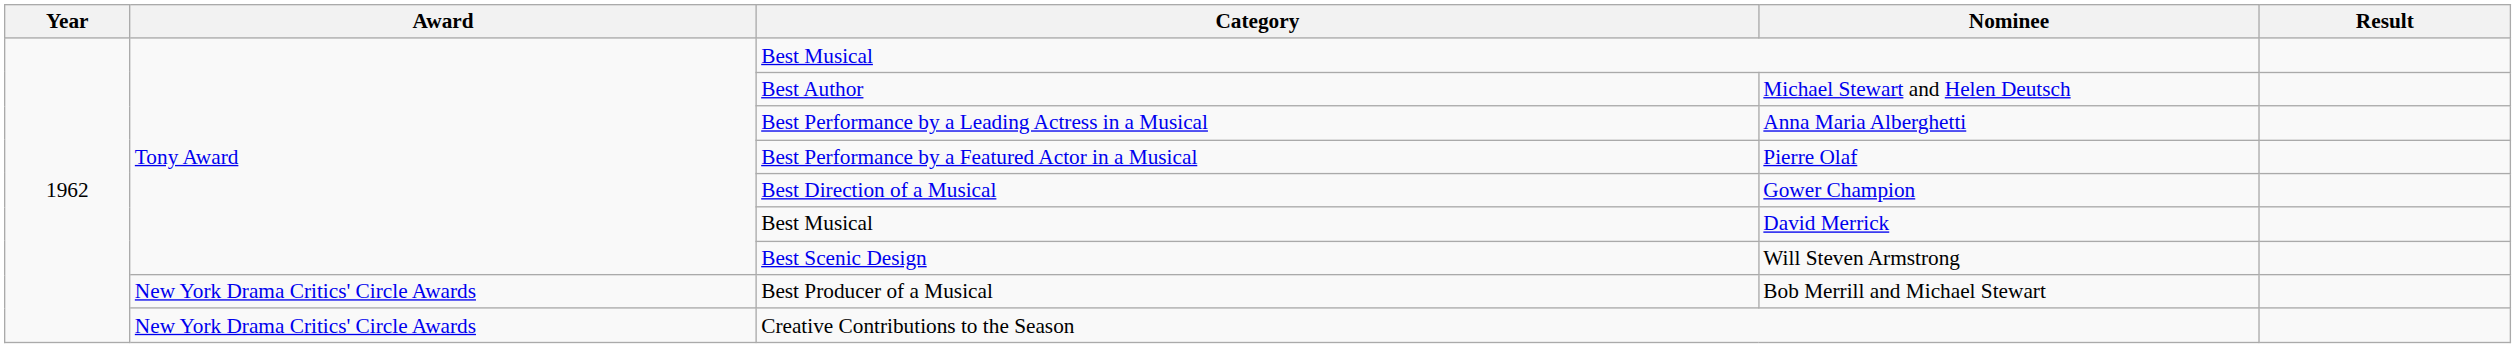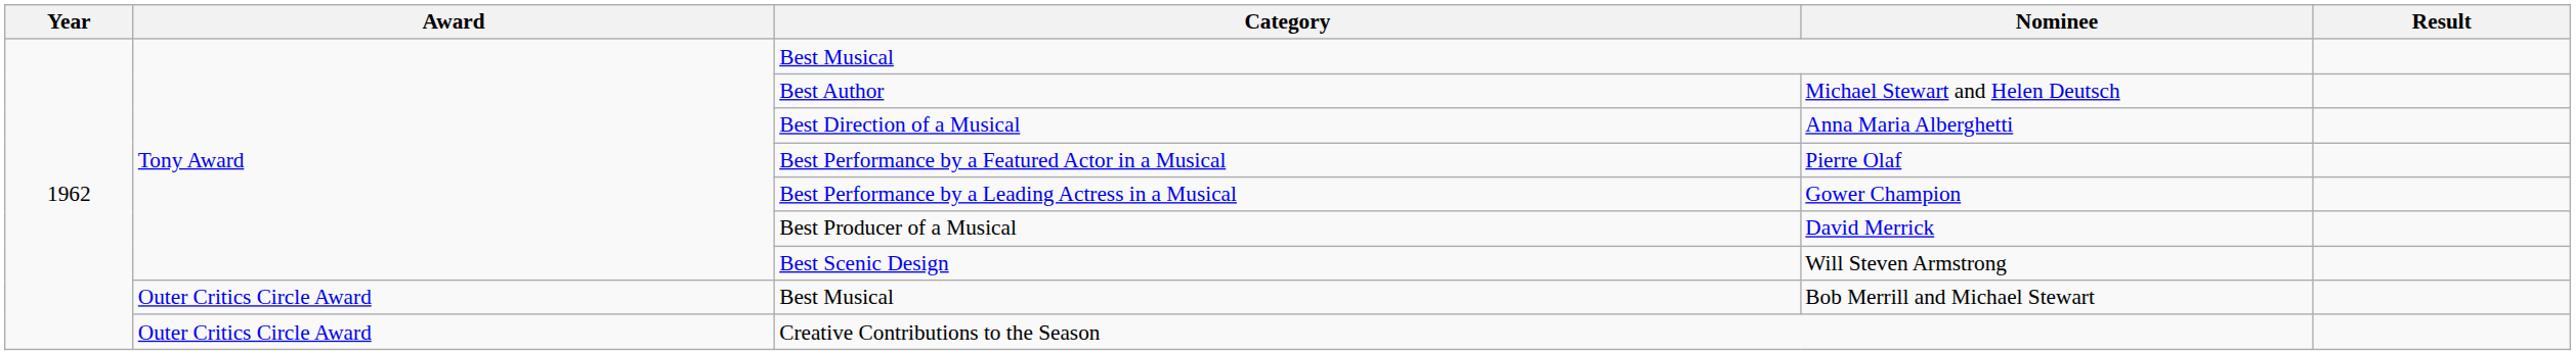Anna Maria Alberghetti | Category: Best Performance by a Leading Actress in a Musical -> Best Direction of a Musical
Gower Champion | Category: Best Direction of a Musical -> Best Performance by a Leading Actress in a Musical
David Merrick | Category: Best Musical -> Best Producer of a Musical
Bob Merrill and Michael Stewart | Award: New York Drama Critics' Circle Awards -> Outer Critics Circle Award
Bob Merrill and Michael Stewart | Category: Best Producer of a Musical -> Best Musical
Creative Contributions to the Season | Award: New York Drama Critics' Circle Awards -> Outer Critics Circle Award
